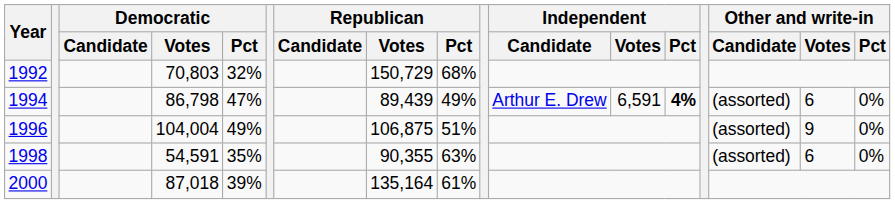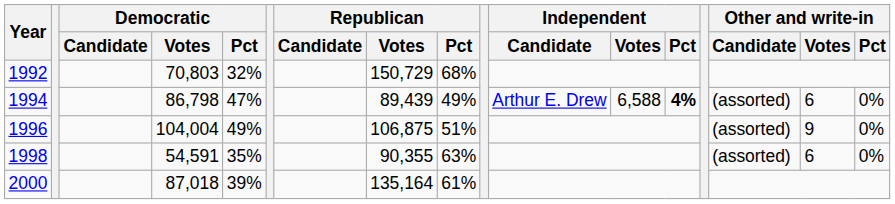1994 | Independent / Votes: 6,591 -> 6,588
